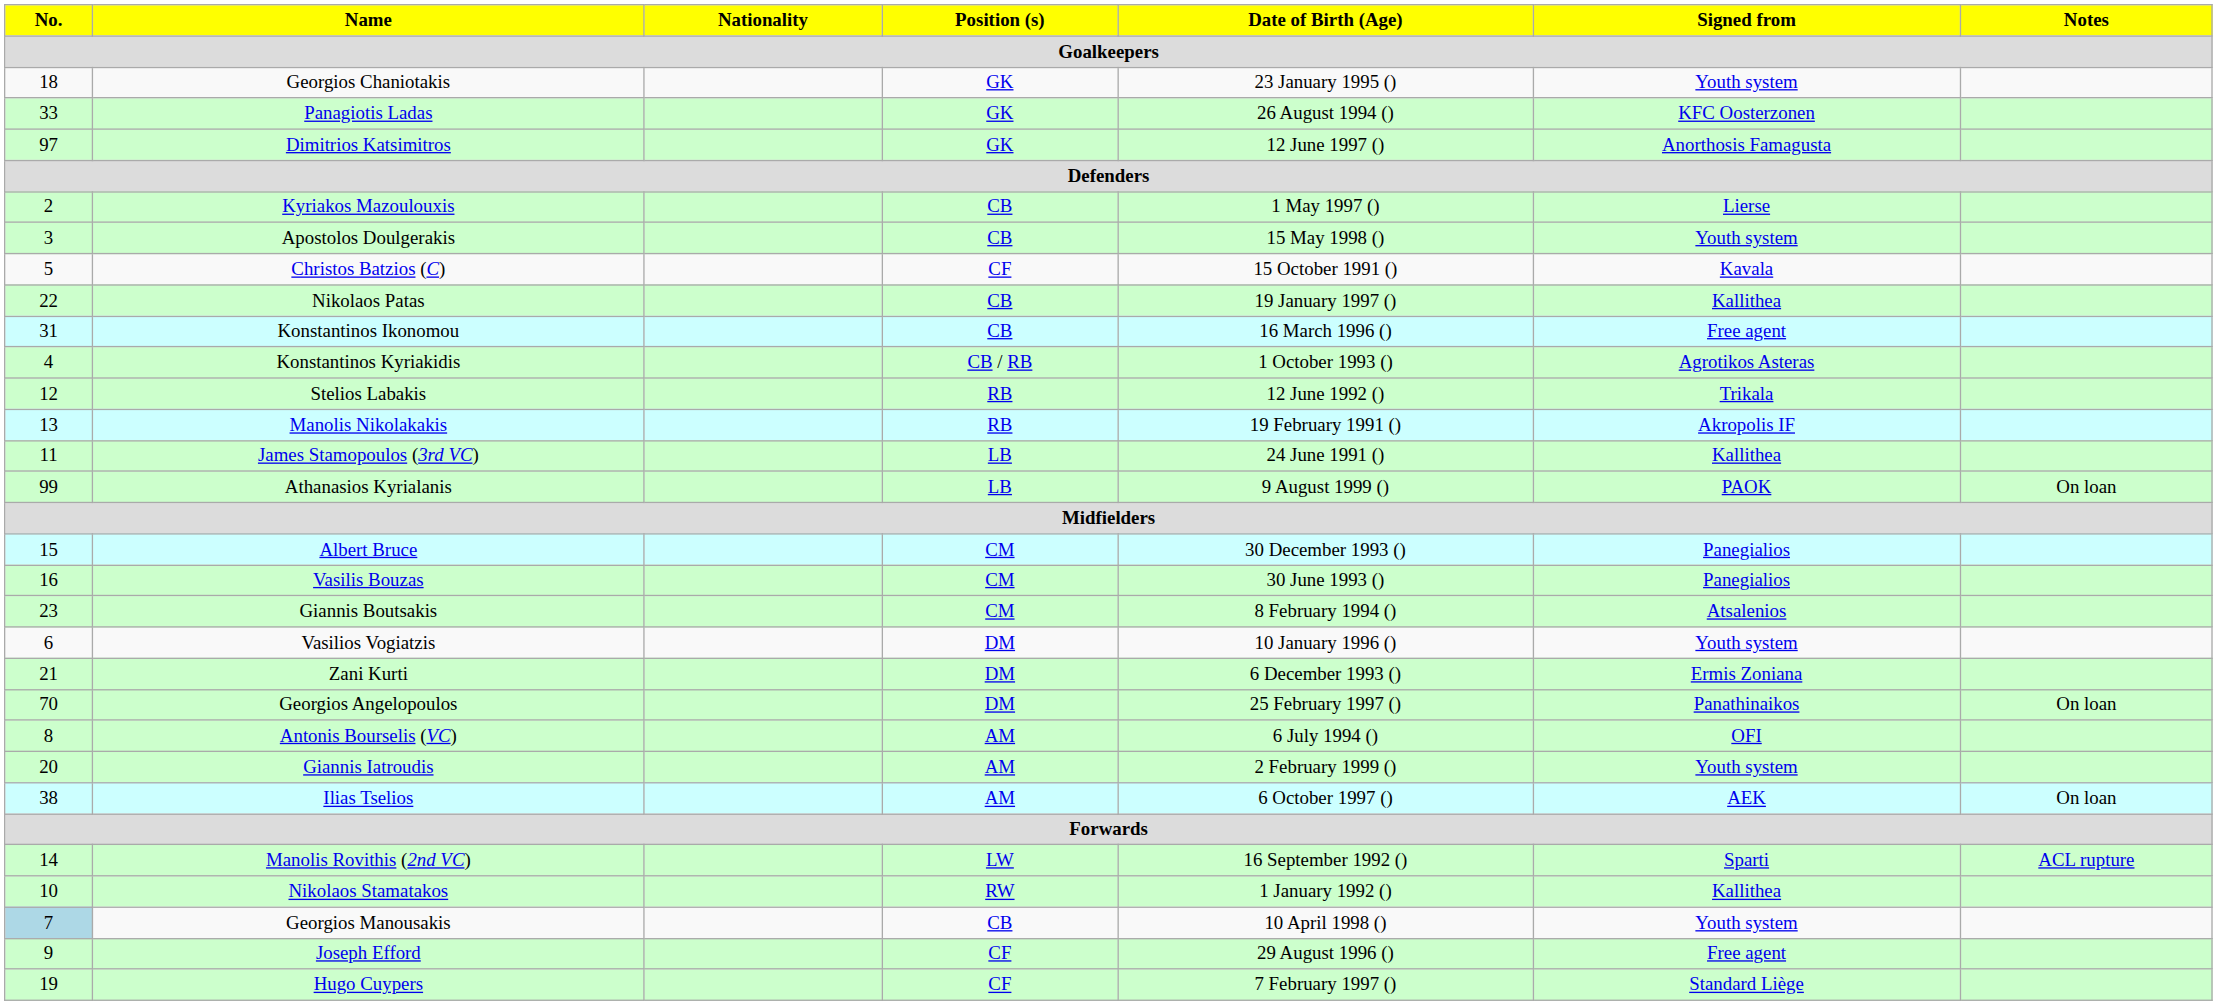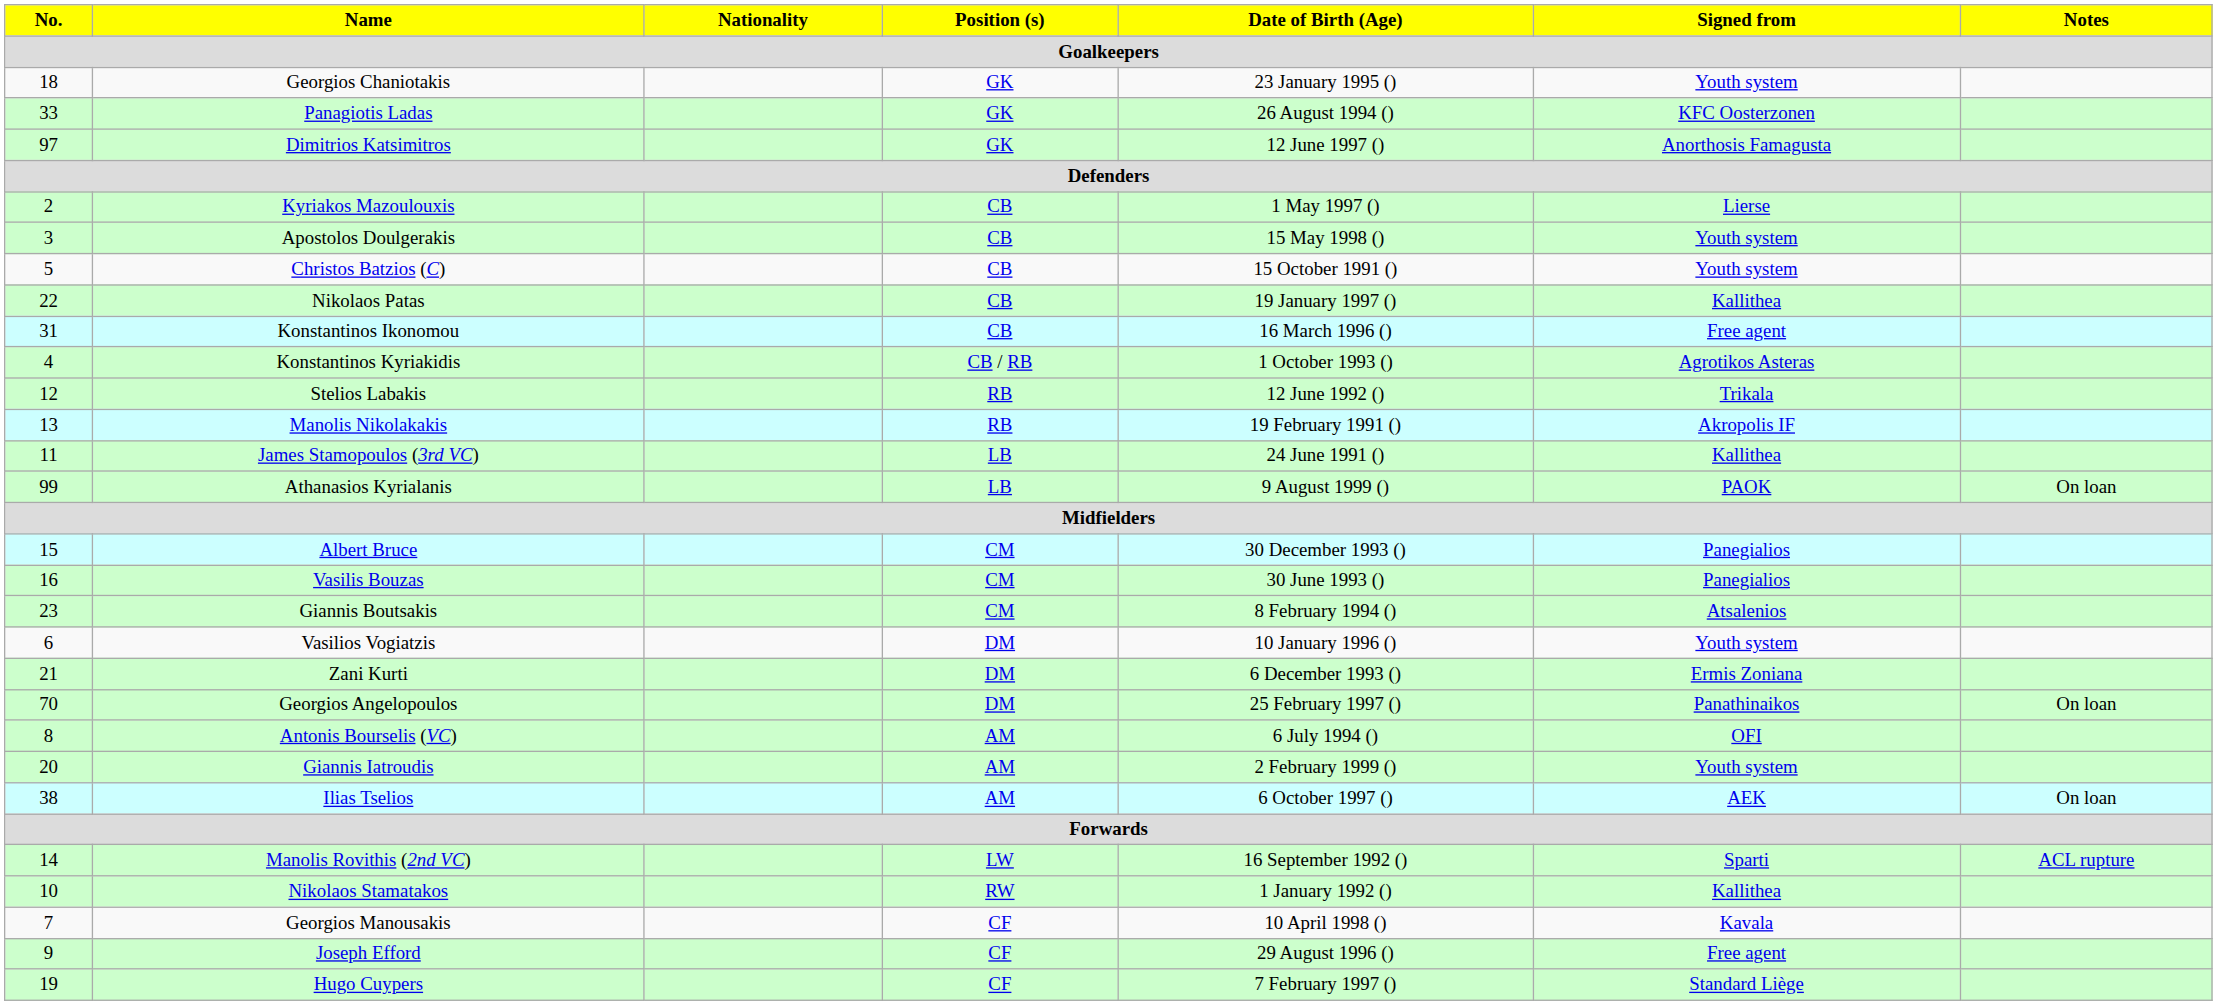Christos Batzios (C) | Position (s): CF -> CB
Christos Batzios (C) | Signed from: Kavala -> Youth system
Georgios Manousakis | No.: lightblue background -> no background
Georgios Manousakis | Position (s): CB -> CF
Georgios Manousakis | Signed from: Youth system -> Kavala
